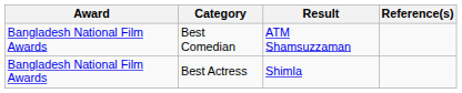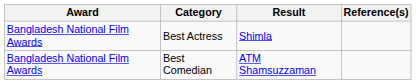rows swapped: Best Actress <-> Best Comedian
